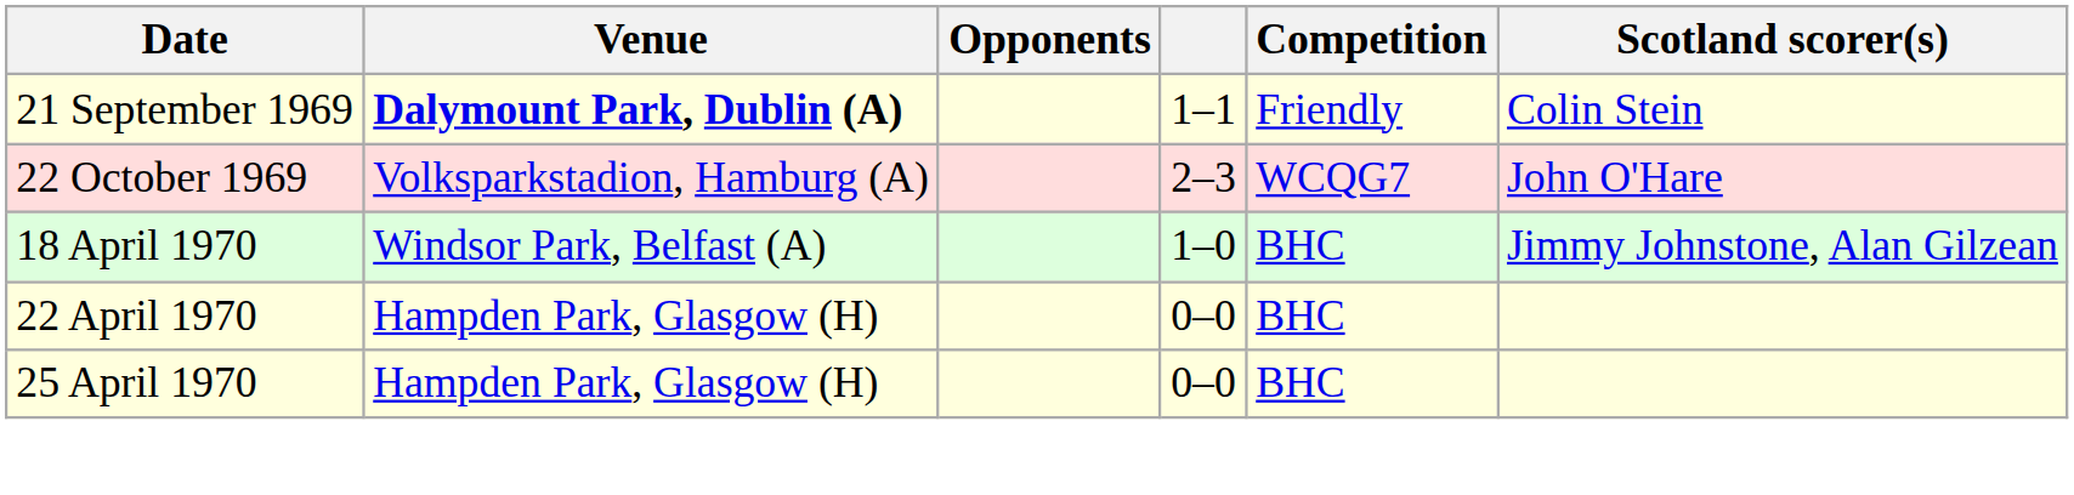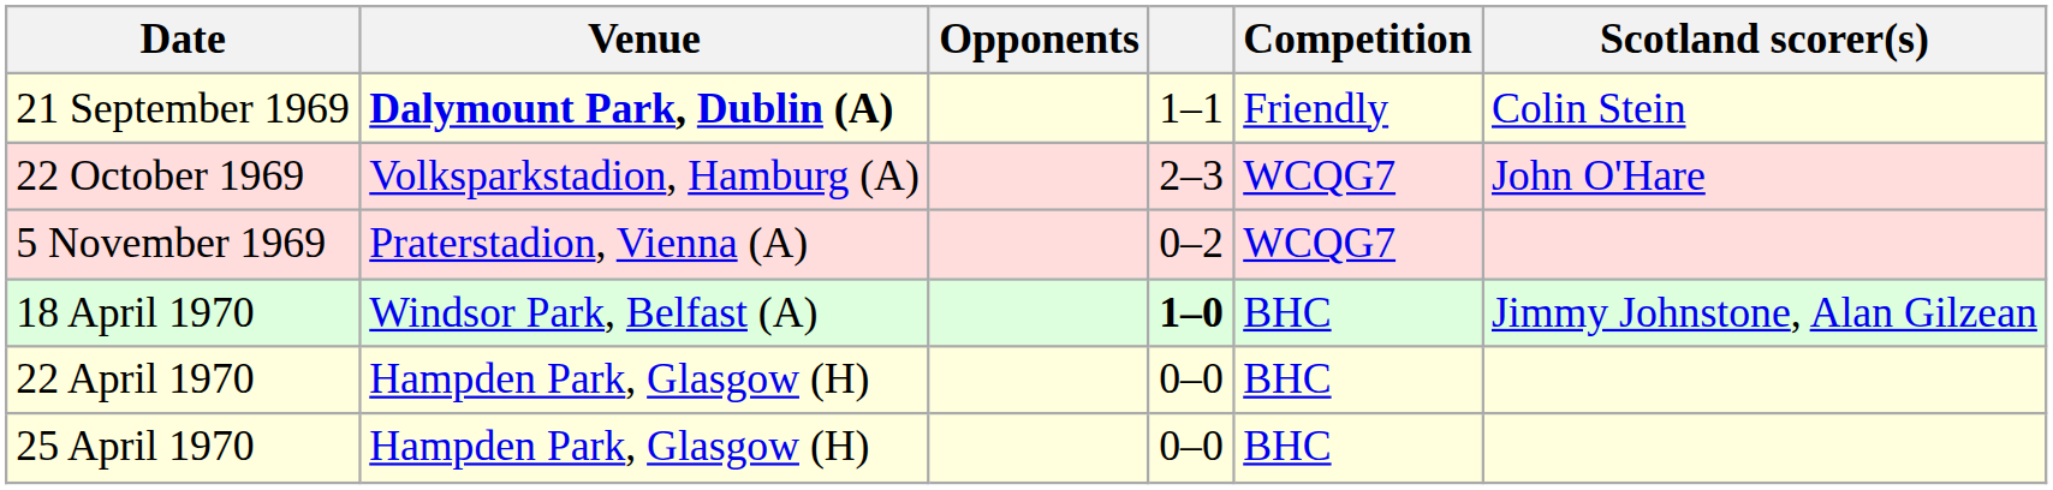+ row: 5 November 1969 | Praterstadion, Vienna (A) | 0–2 | WCQG7
18 April 1970 | column 4: normal -> bold
